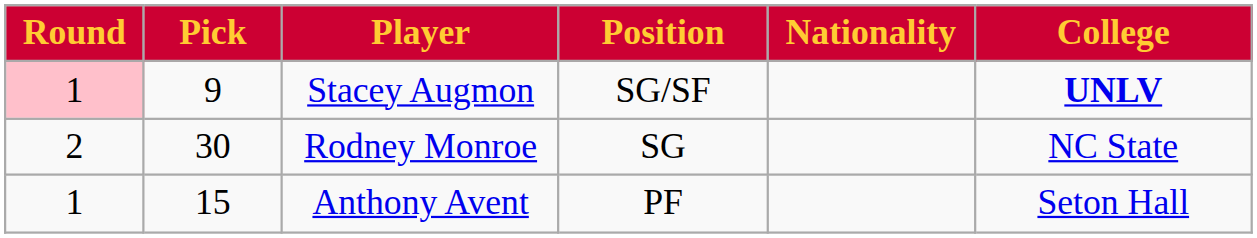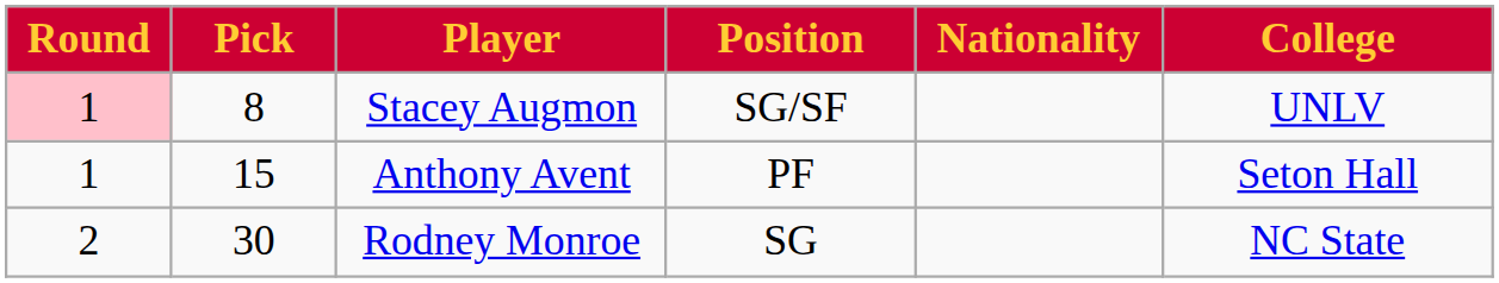Stacey Augmon | Pick: 9 -> 8
Stacey Augmon | College: bold -> normal
rows swapped: Anthony Avent <-> Rodney Monroe
